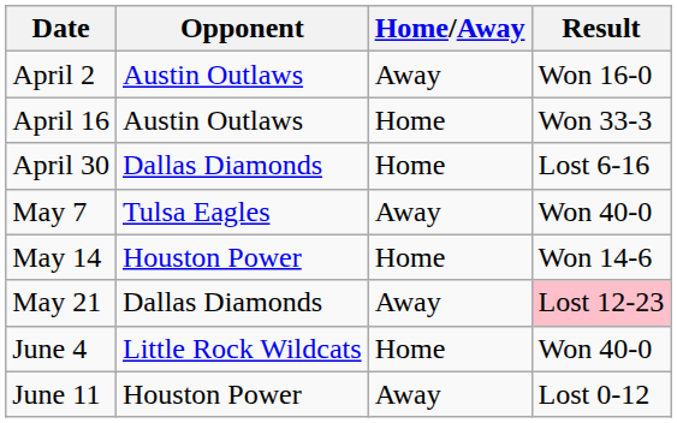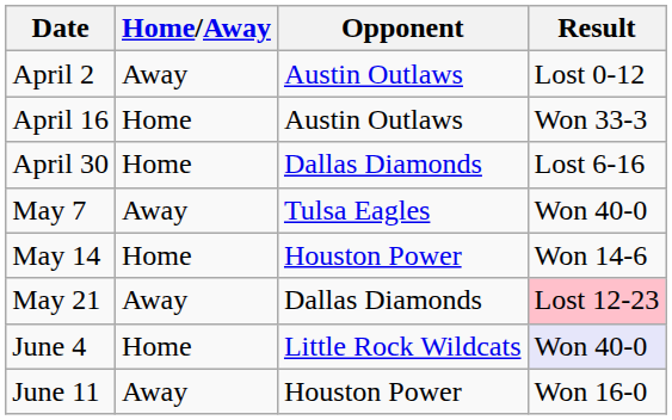columns swapped: Opponent <-> Home/Away
April 2 | Result: Won 16-0 -> Lost 0-12
June 4 | Result: no background -> lavender background
June 11 | Result: Lost 0-12 -> Won 16-0
